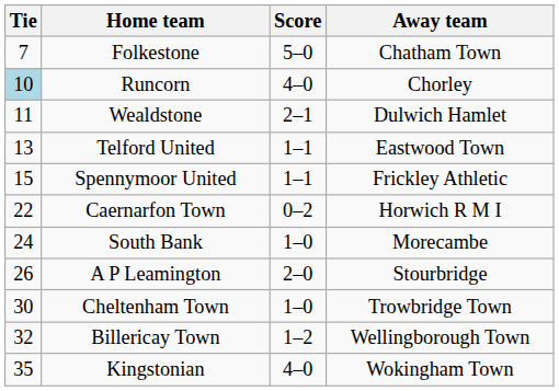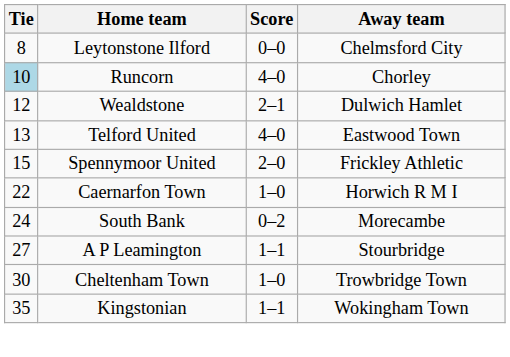- row: 7 | Folkestone | 5–0 | Chatham Town
+ row: 8 | Leytonstone Ilford | 0–0 | Chelmsford City
Wealdstone | Tie: 11 -> 12
Telford United | Score: 1–1 -> 4–0
Spennymoor United | Score: 1–1 -> 2–0
Caernarfon Town | Score: 0–2 -> 1–0
South Bank | Score: 1–0 -> 0–2
A P Leamington | Tie: 26 -> 27
A P Leamington | Score: 2–0 -> 1–1
- row: 32 | Billericay Town | 1–2 | Wellingborough Town
Kingstonian | Score: 4–0 -> 1–1
